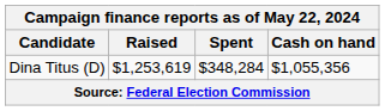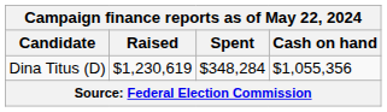Dina Titus (D) | Raised: $1,253,619 -> $1,230,619
